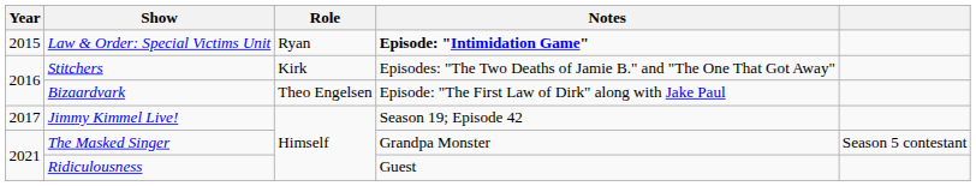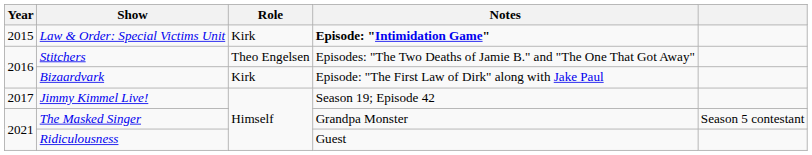Law & Order: Special Victims Unit | Role: Ryan -> Kirk
Stitchers | Role: Kirk -> Theo Engelsen
Bizaardvark | Role: Theo Engelsen -> Kirk
